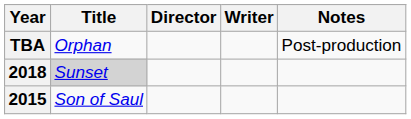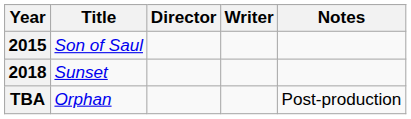rows swapped: 2015 <-> TBA
2018 | Title: lightgrey background -> no background
